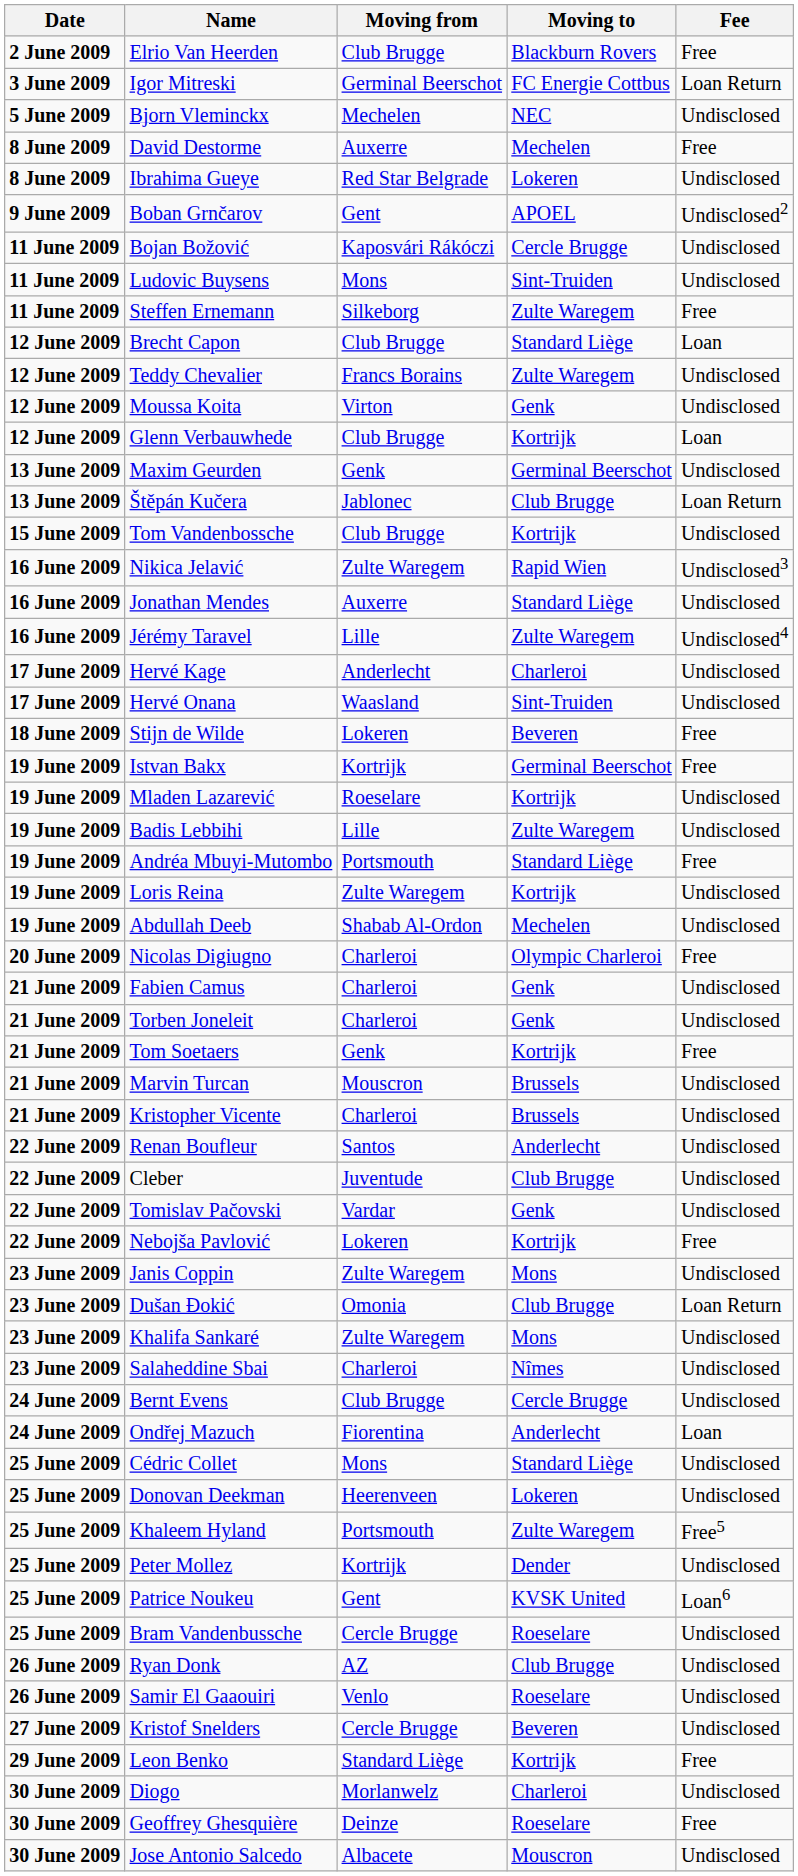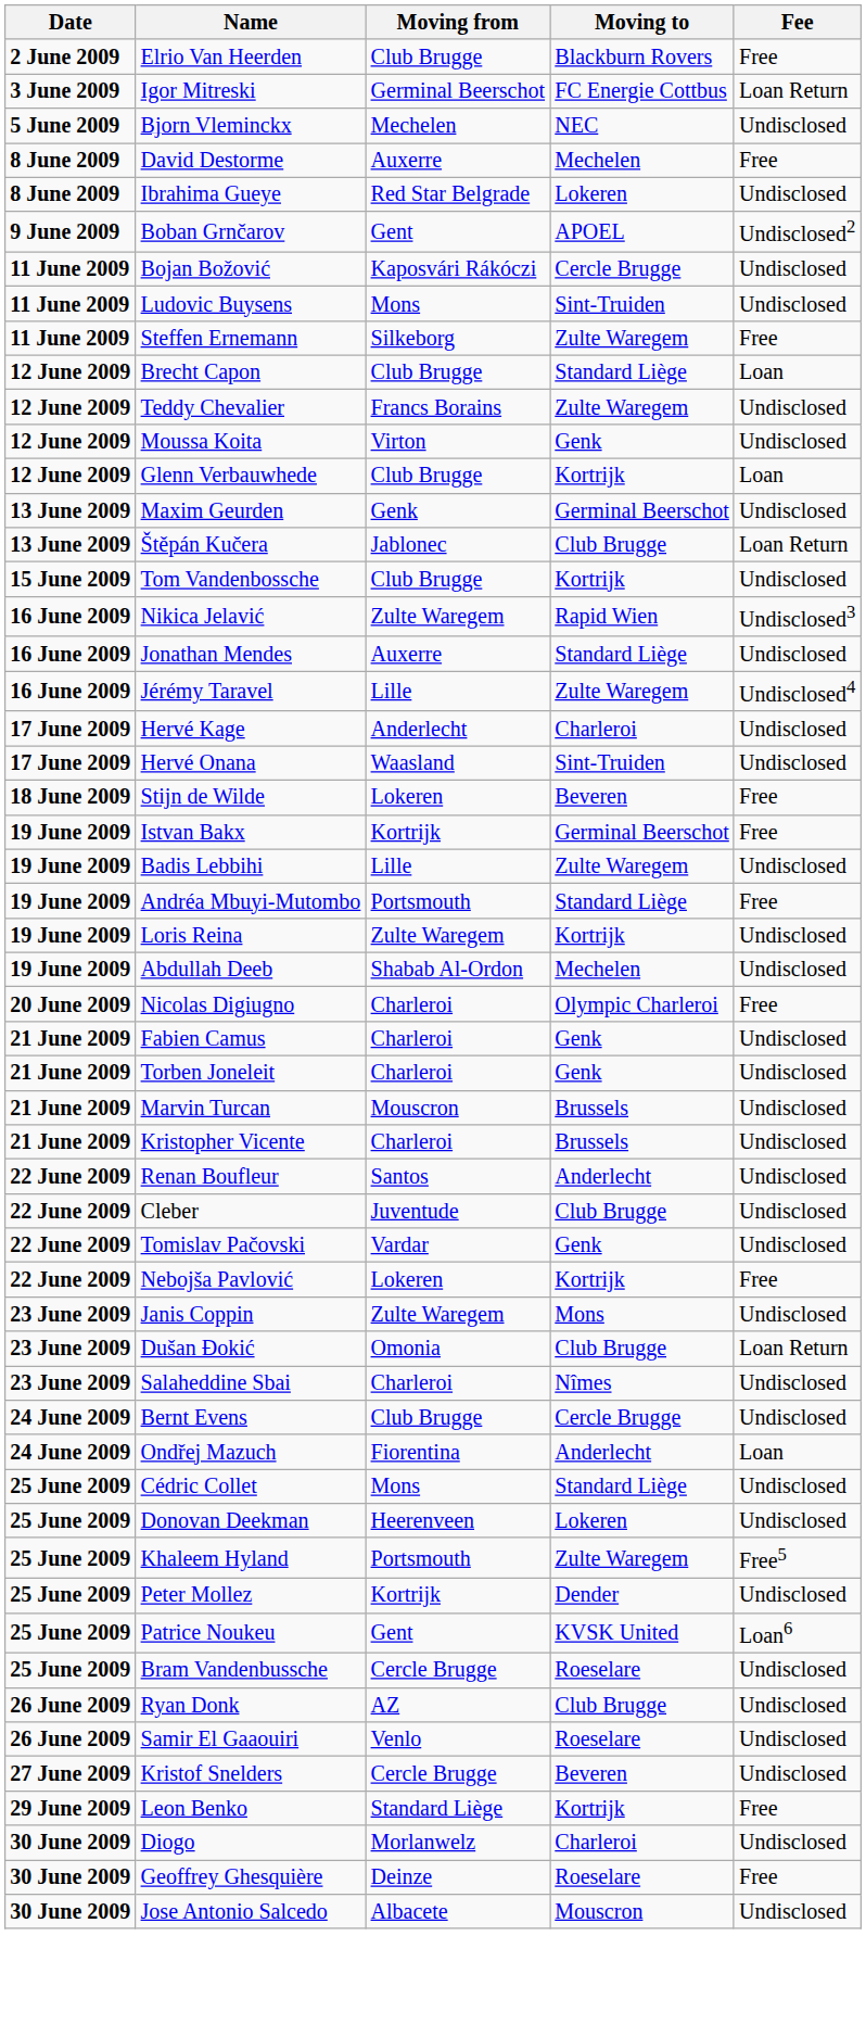- row: 19 June 2009 | Mladen Lazarević | Roeselare | Kortrijk | Undisclosed
- row: 21 June 2009 | Tom Soetaers | Genk | Kortrijk | Free
- row: 23 June 2009 | Khalifa Sankaré | Zulte Waregem | Mons | Undisclosed
